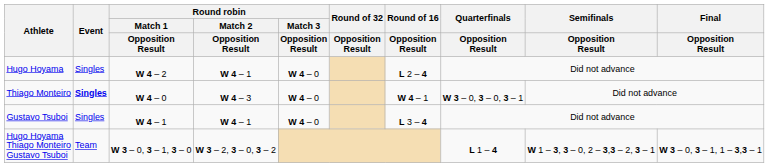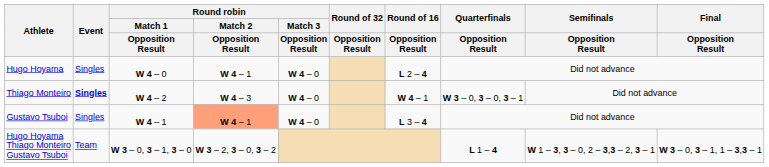Hugo Hoyama | Round robin / Match 1 / Opposition Result: W 4 – 2 -> W 4 – 0
Thiago Monteiro | Round robin / Match 1 / Opposition Result: W 4 – 0 -> W 4 – 2
Gustavo Tsuboi | Round robin / Match 2 / Opposition Result: no background -> lightsalmon background
